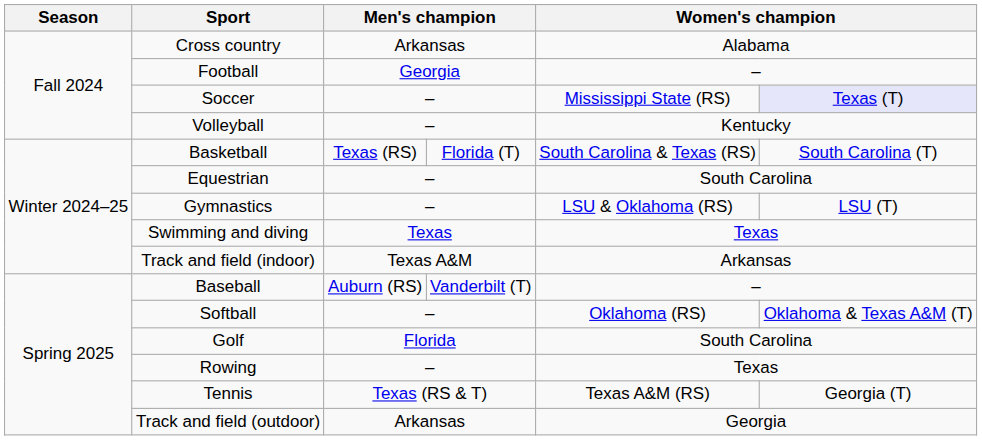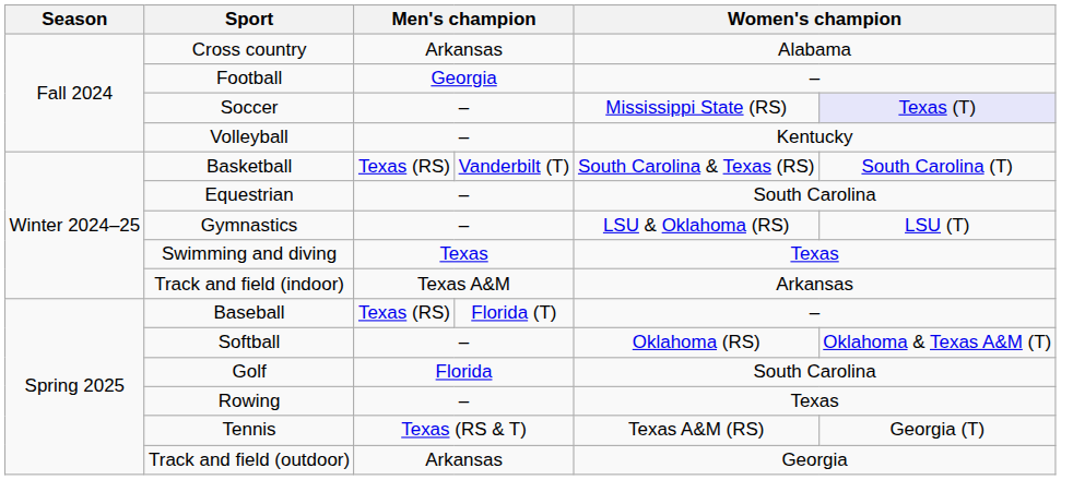Basketball | column 4: Florida (T) -> Vanderbilt (T)
Baseball | column 3: Auburn (RS) -> Texas (RS)
Baseball | column 4: Vanderbilt (T) -> Florida (T)
